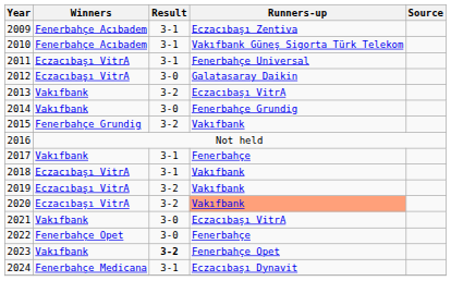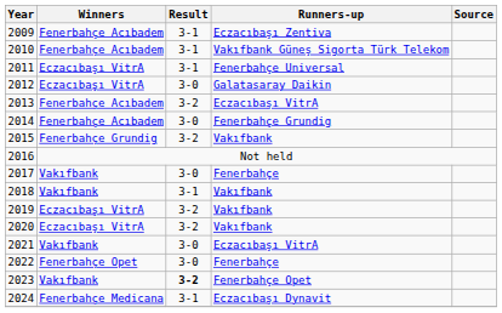2013 | Winners: Vakıfbank -> Fenerbahçe Acıbadem
2014 | Winners: Vakıfbank -> Fenerbahçe Acıbadem
2017 | Result: 3-1 -> 3-0
2018 | Winners: Eczacıbaşı VitrA -> Vakıfbank
2020 | Runners-up: lightsalmon background -> no background
